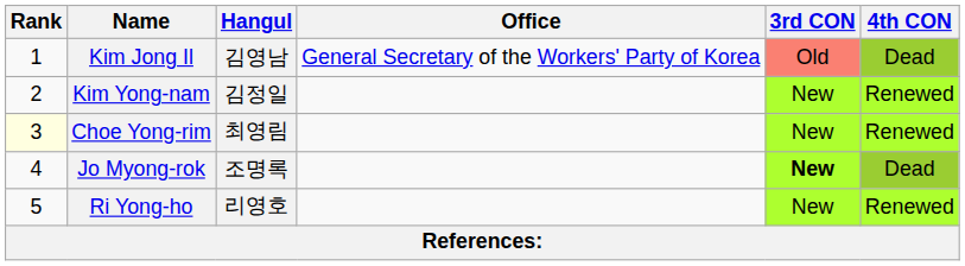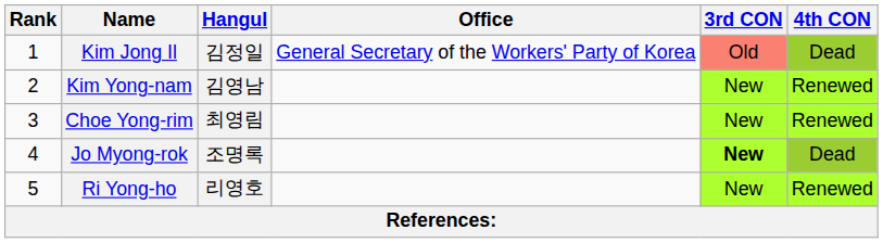Kim Jong Il | Hangul: 김영남 -> 김정일
Kim Yong-nam | Hangul: 김정일 -> 김영남
Choe Yong-rim | Rank: lightyellow background -> no background
